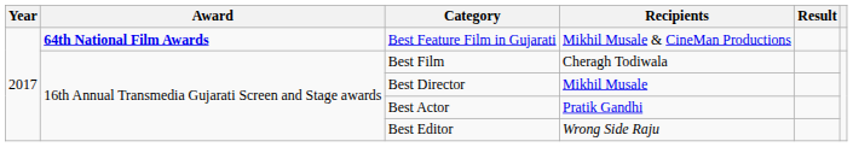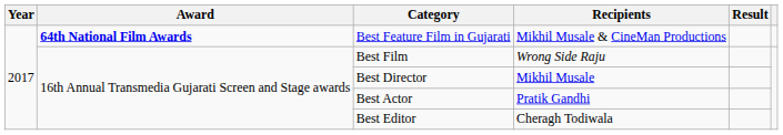Best Film | Recipients: Cheragh Todiwala -> Wrong Side Raju
Best Editor | Recipients: Wrong Side Raju -> Cheragh Todiwala
